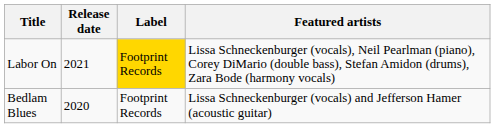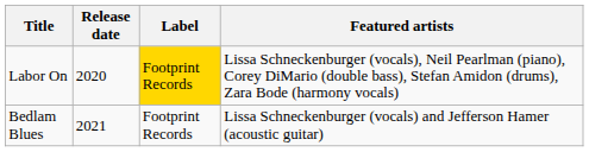Labor On | Release date: 2021 -> 2020
Bedlam Blues | Release date: 2020 -> 2021
